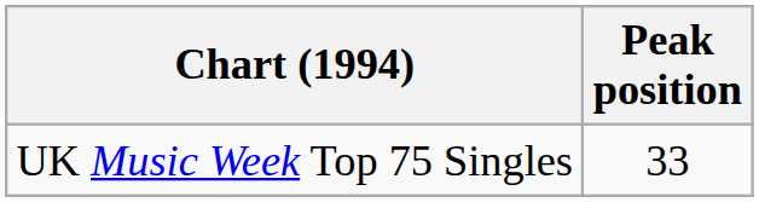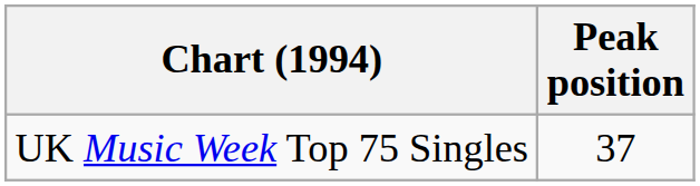UK Music Week Top 75 Singles | Peak position: 33 -> 37
